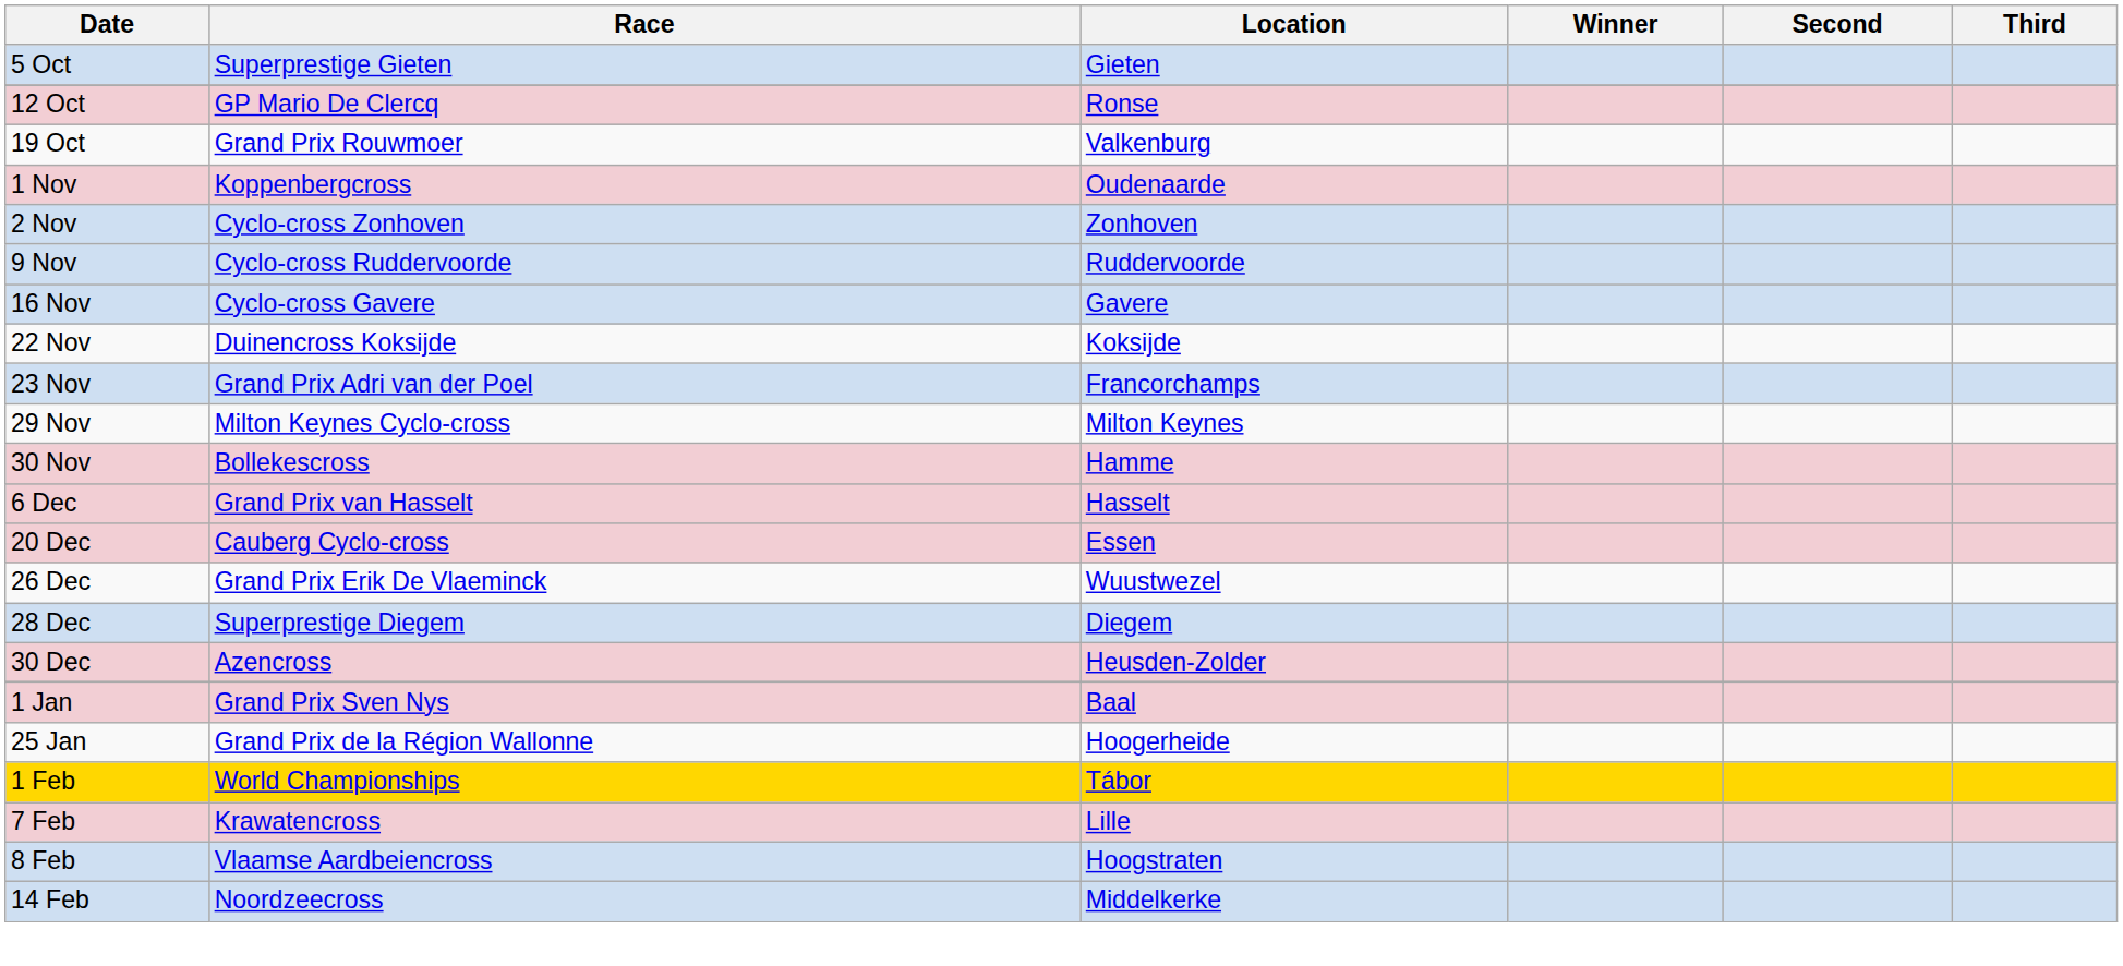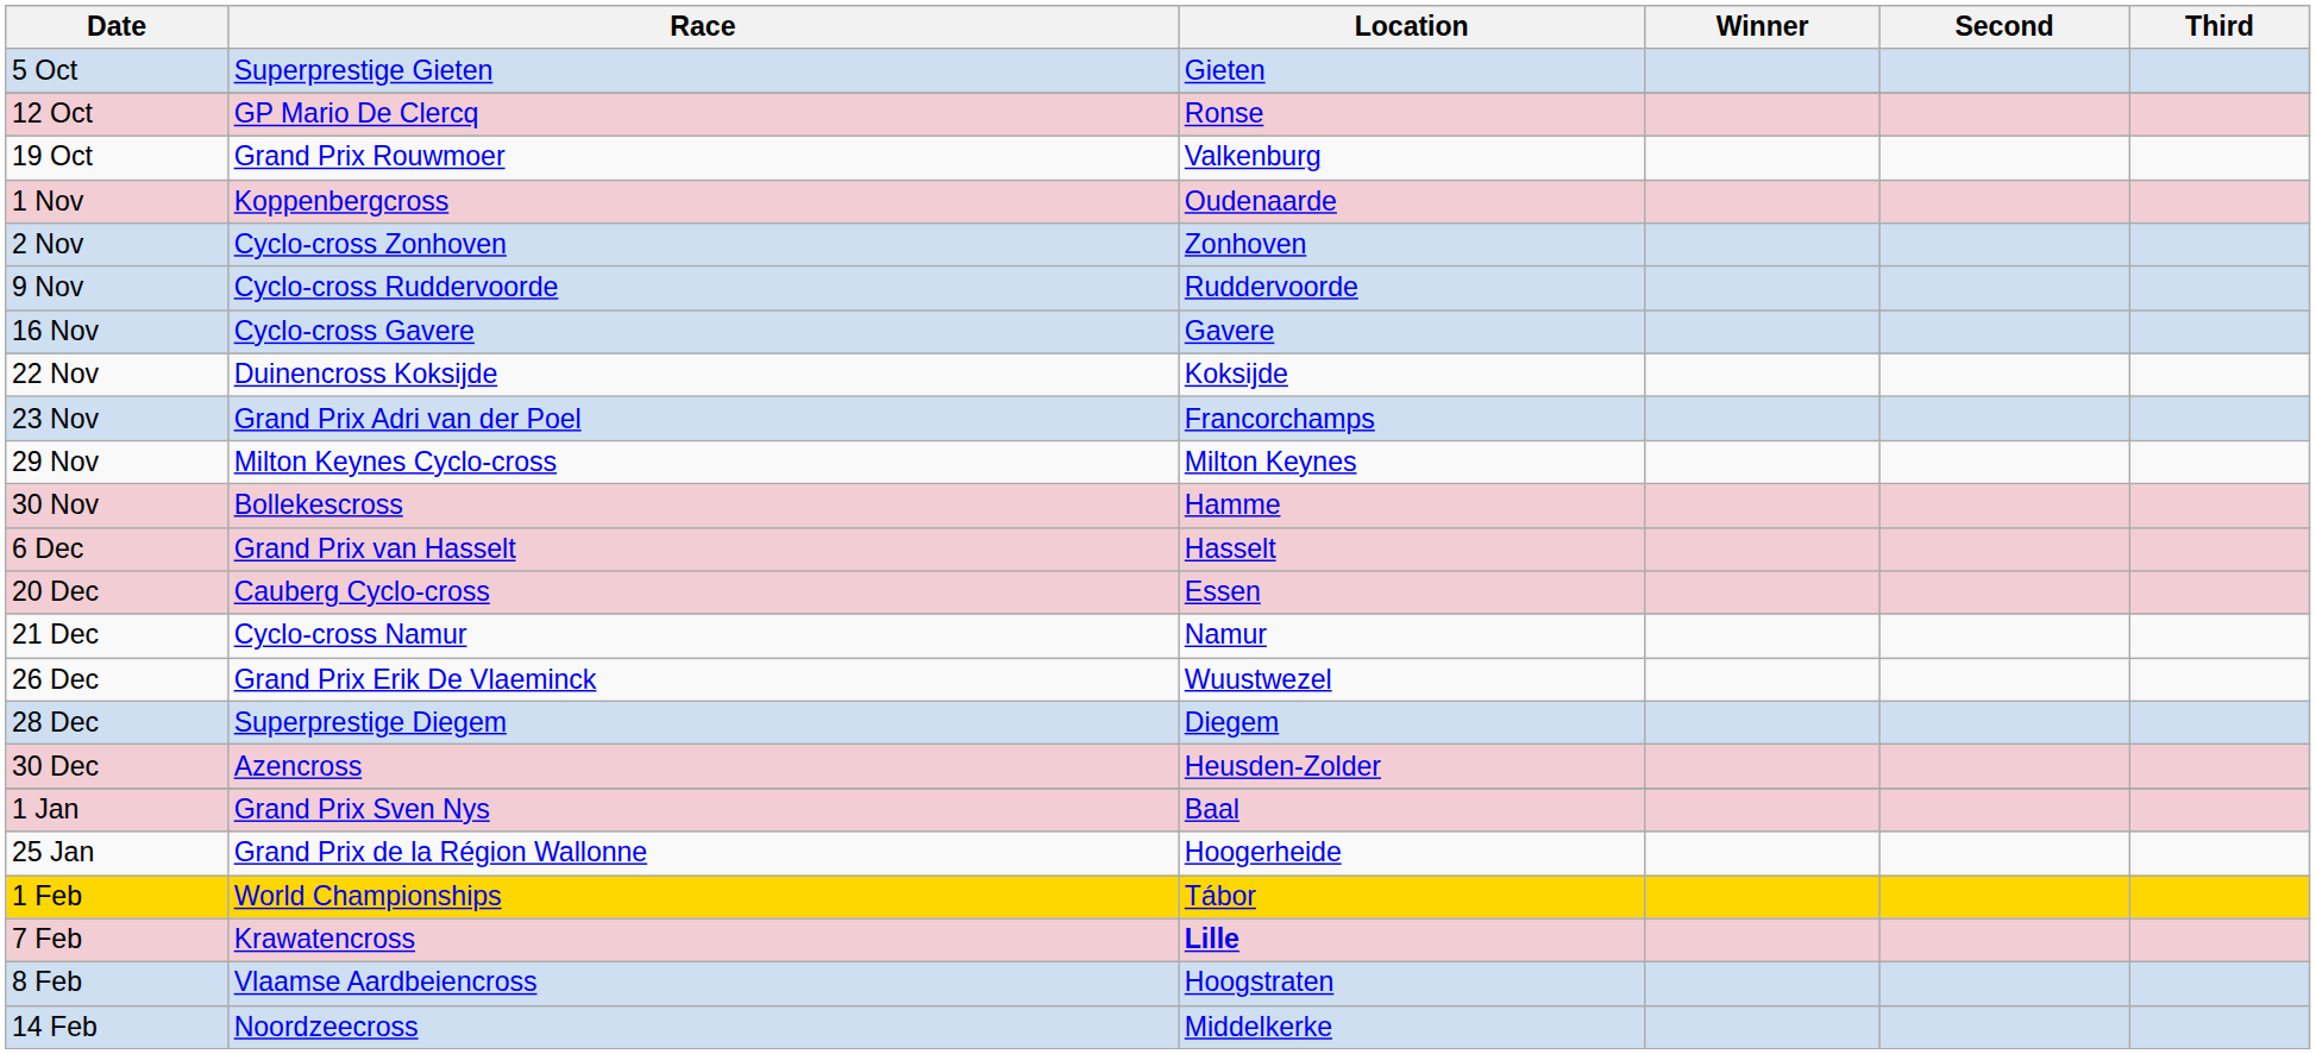+ row: 21 Dec | Cyclo-cross Namur | Namur
7 Feb | Location: normal -> bold
